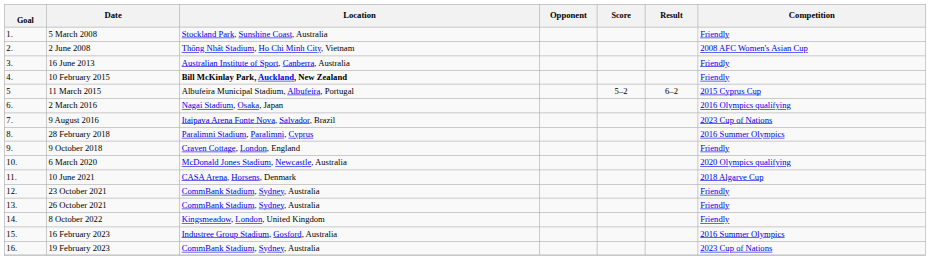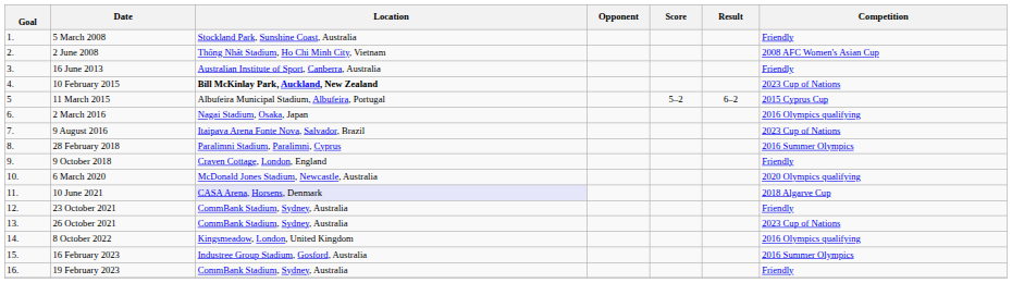10 February 2015 | Competition: Friendly -> 2023 Cup of Nations
10 June 2021 | Location: no background -> lavender background
26 October 2021 | Competition: Friendly -> 2023 Cup of Nations
8 October 2022 | Competition: Friendly -> 2016 Olympics qualifying
19 February 2023 | Competition: 2023 Cup of Nations -> Friendly
